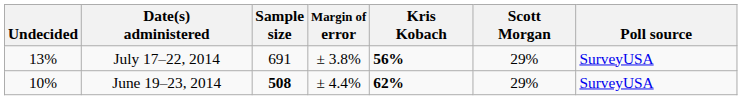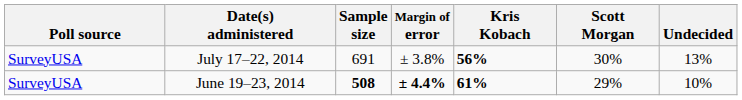columns swapped: Poll source <-> Undecided
July 17–22, 2014 | Scott Morgan: 29% -> 30%
June 19–23, 2014 | Margin of error: normal -> bold
June 19–23, 2014 | Kris Kobach: 62% -> 61%
